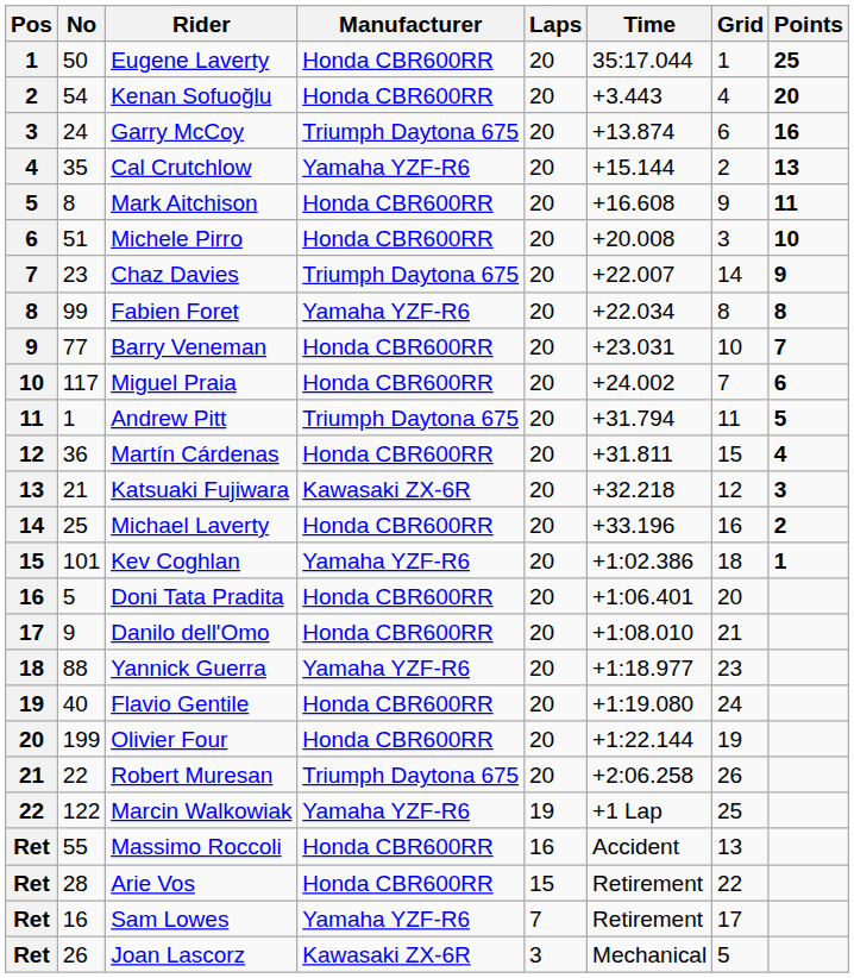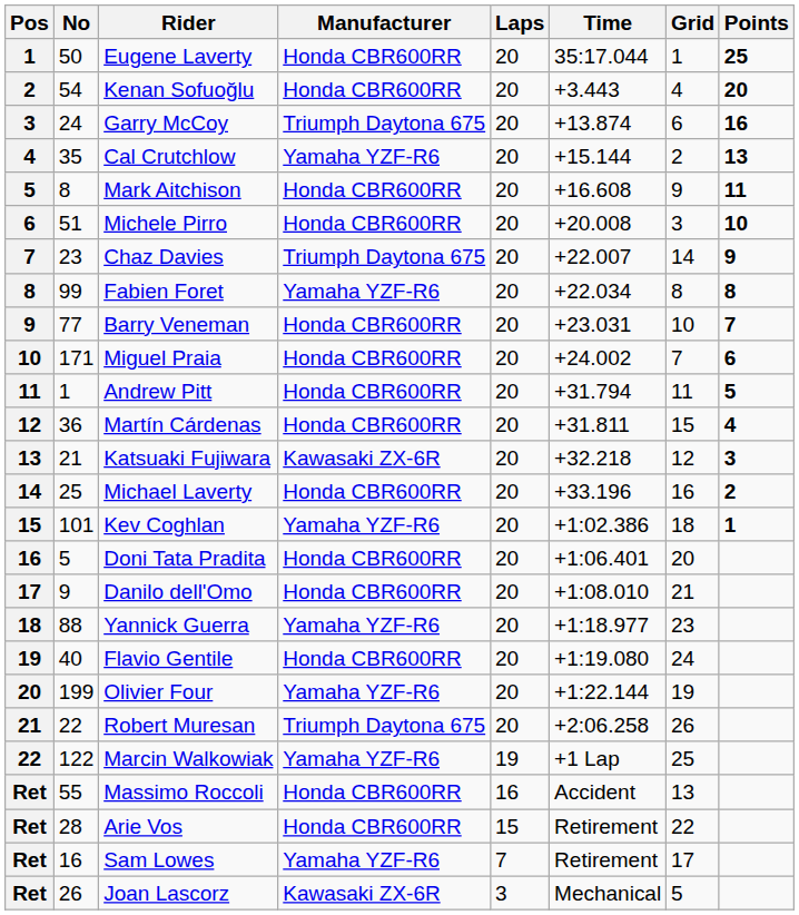Miguel Praia | No: 117 -> 171
Andrew Pitt | Manufacturer: Triumph Daytona 675 -> Honda CBR600RR
Olivier Four | Manufacturer: Honda CBR600RR -> Yamaha YZF-R6
